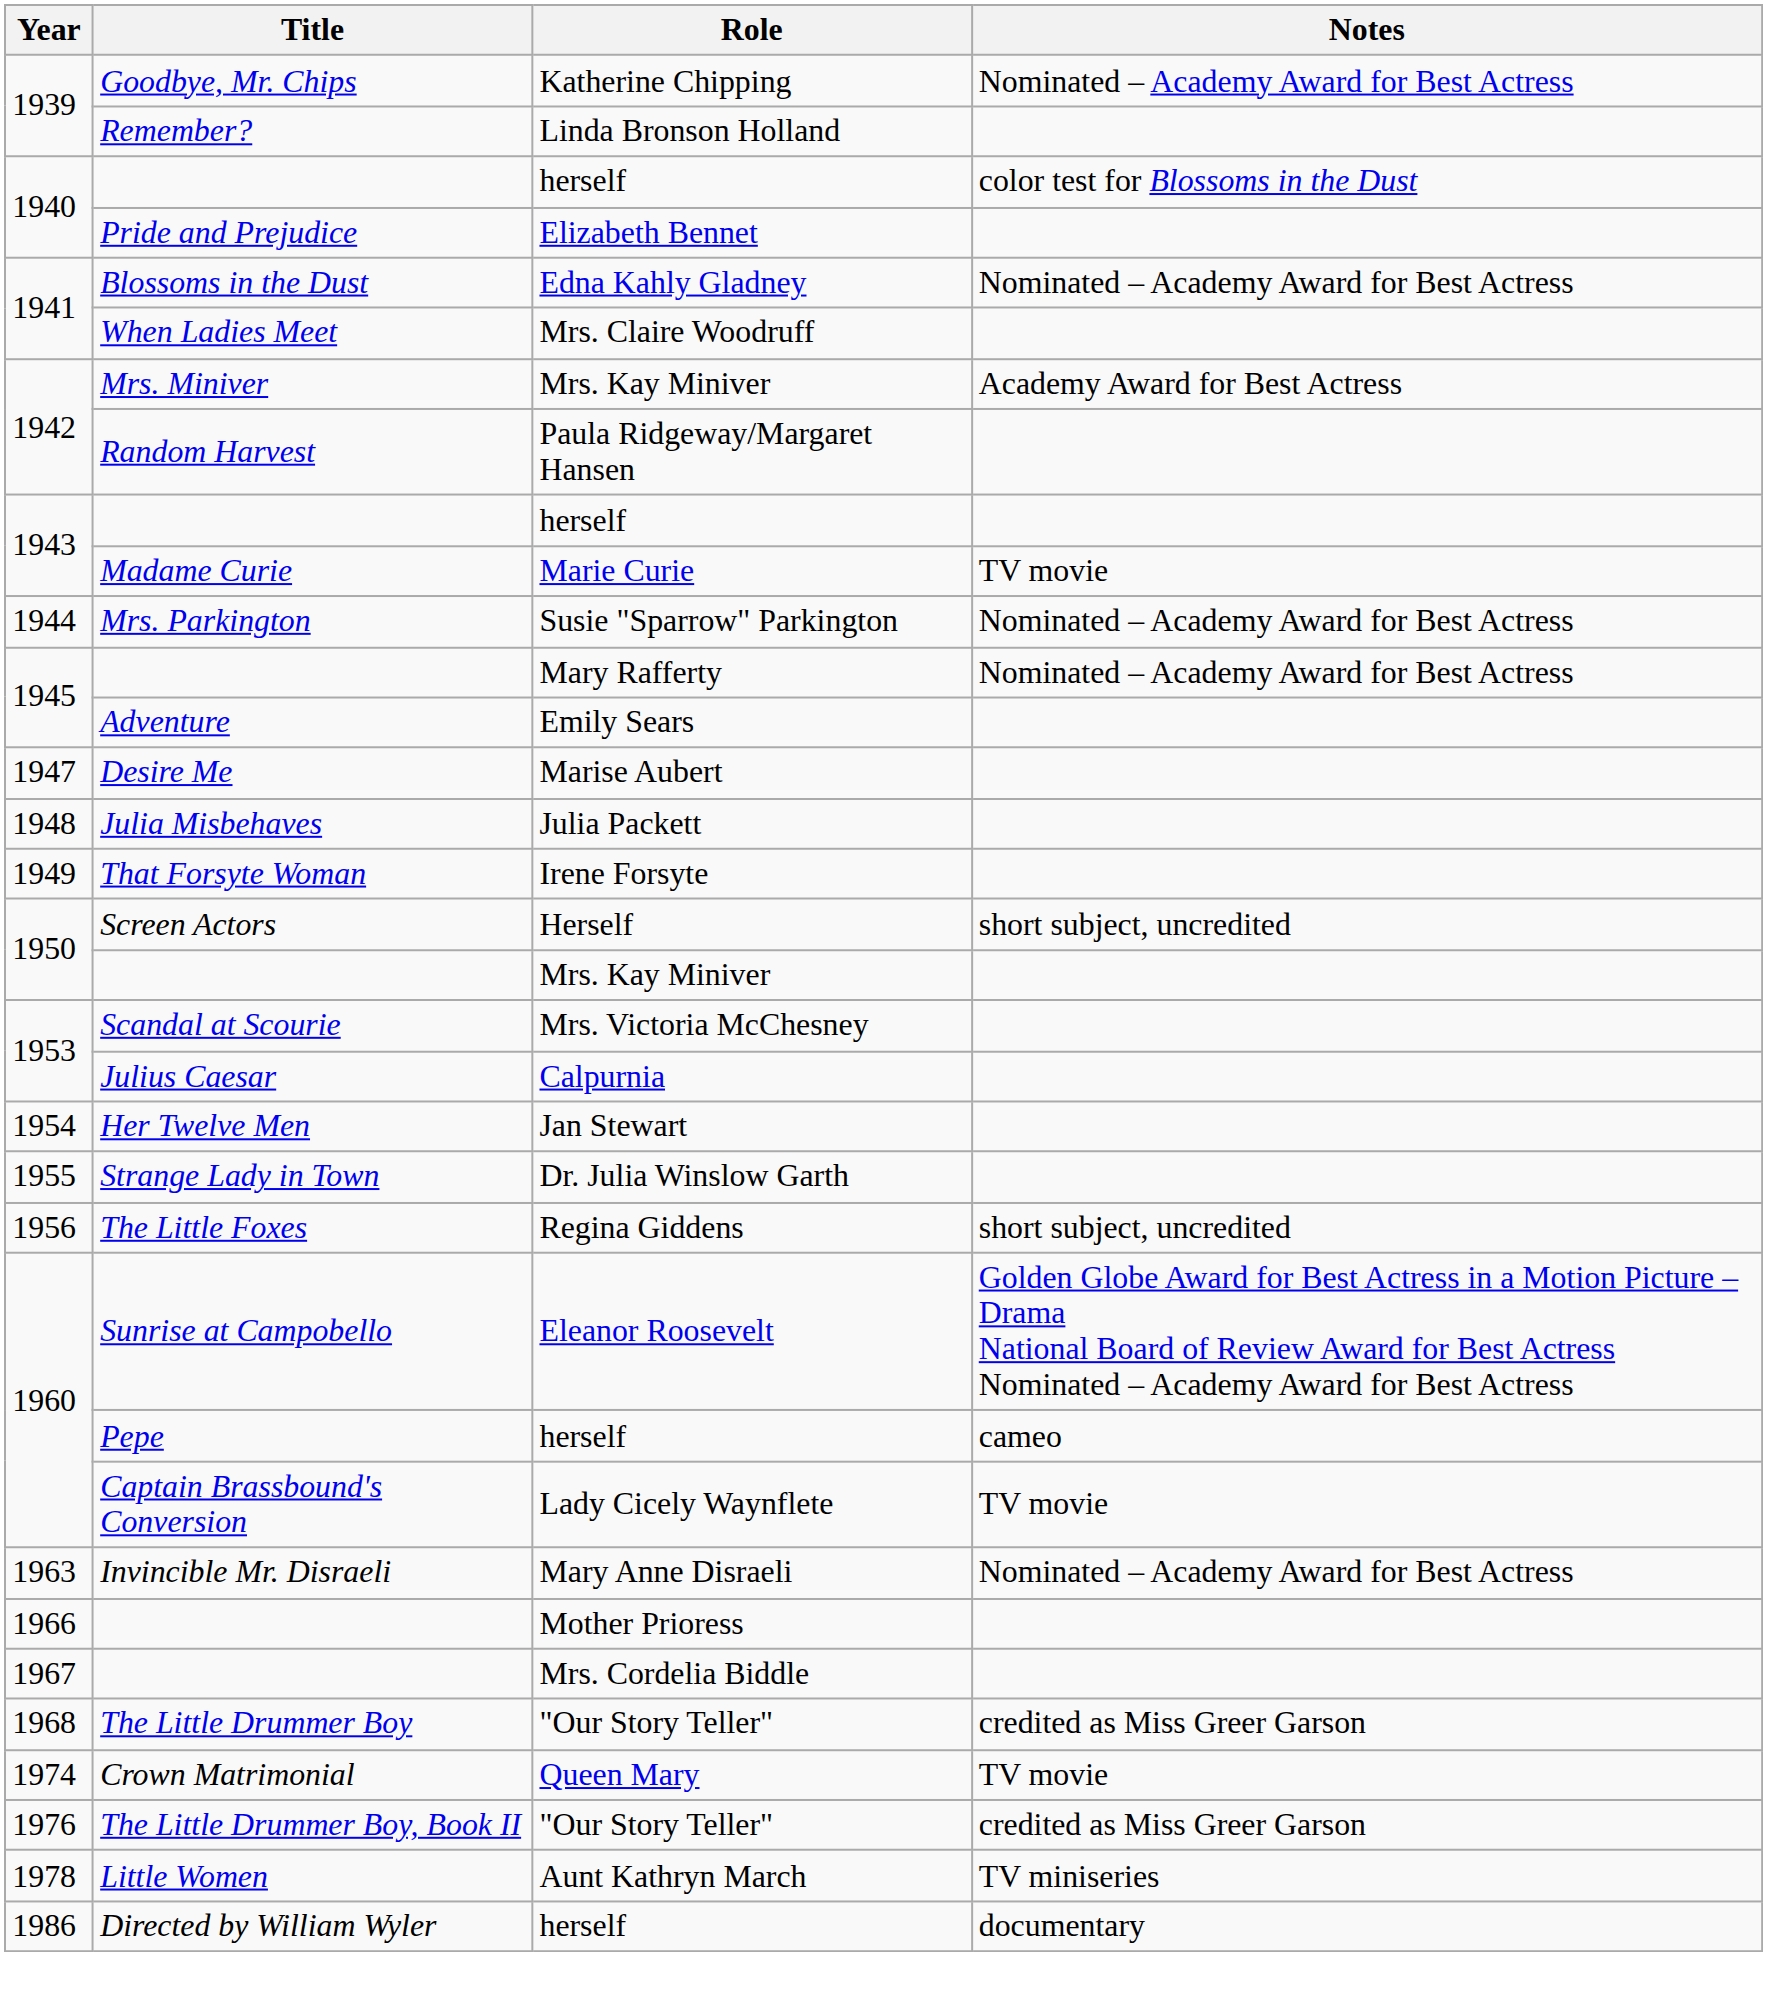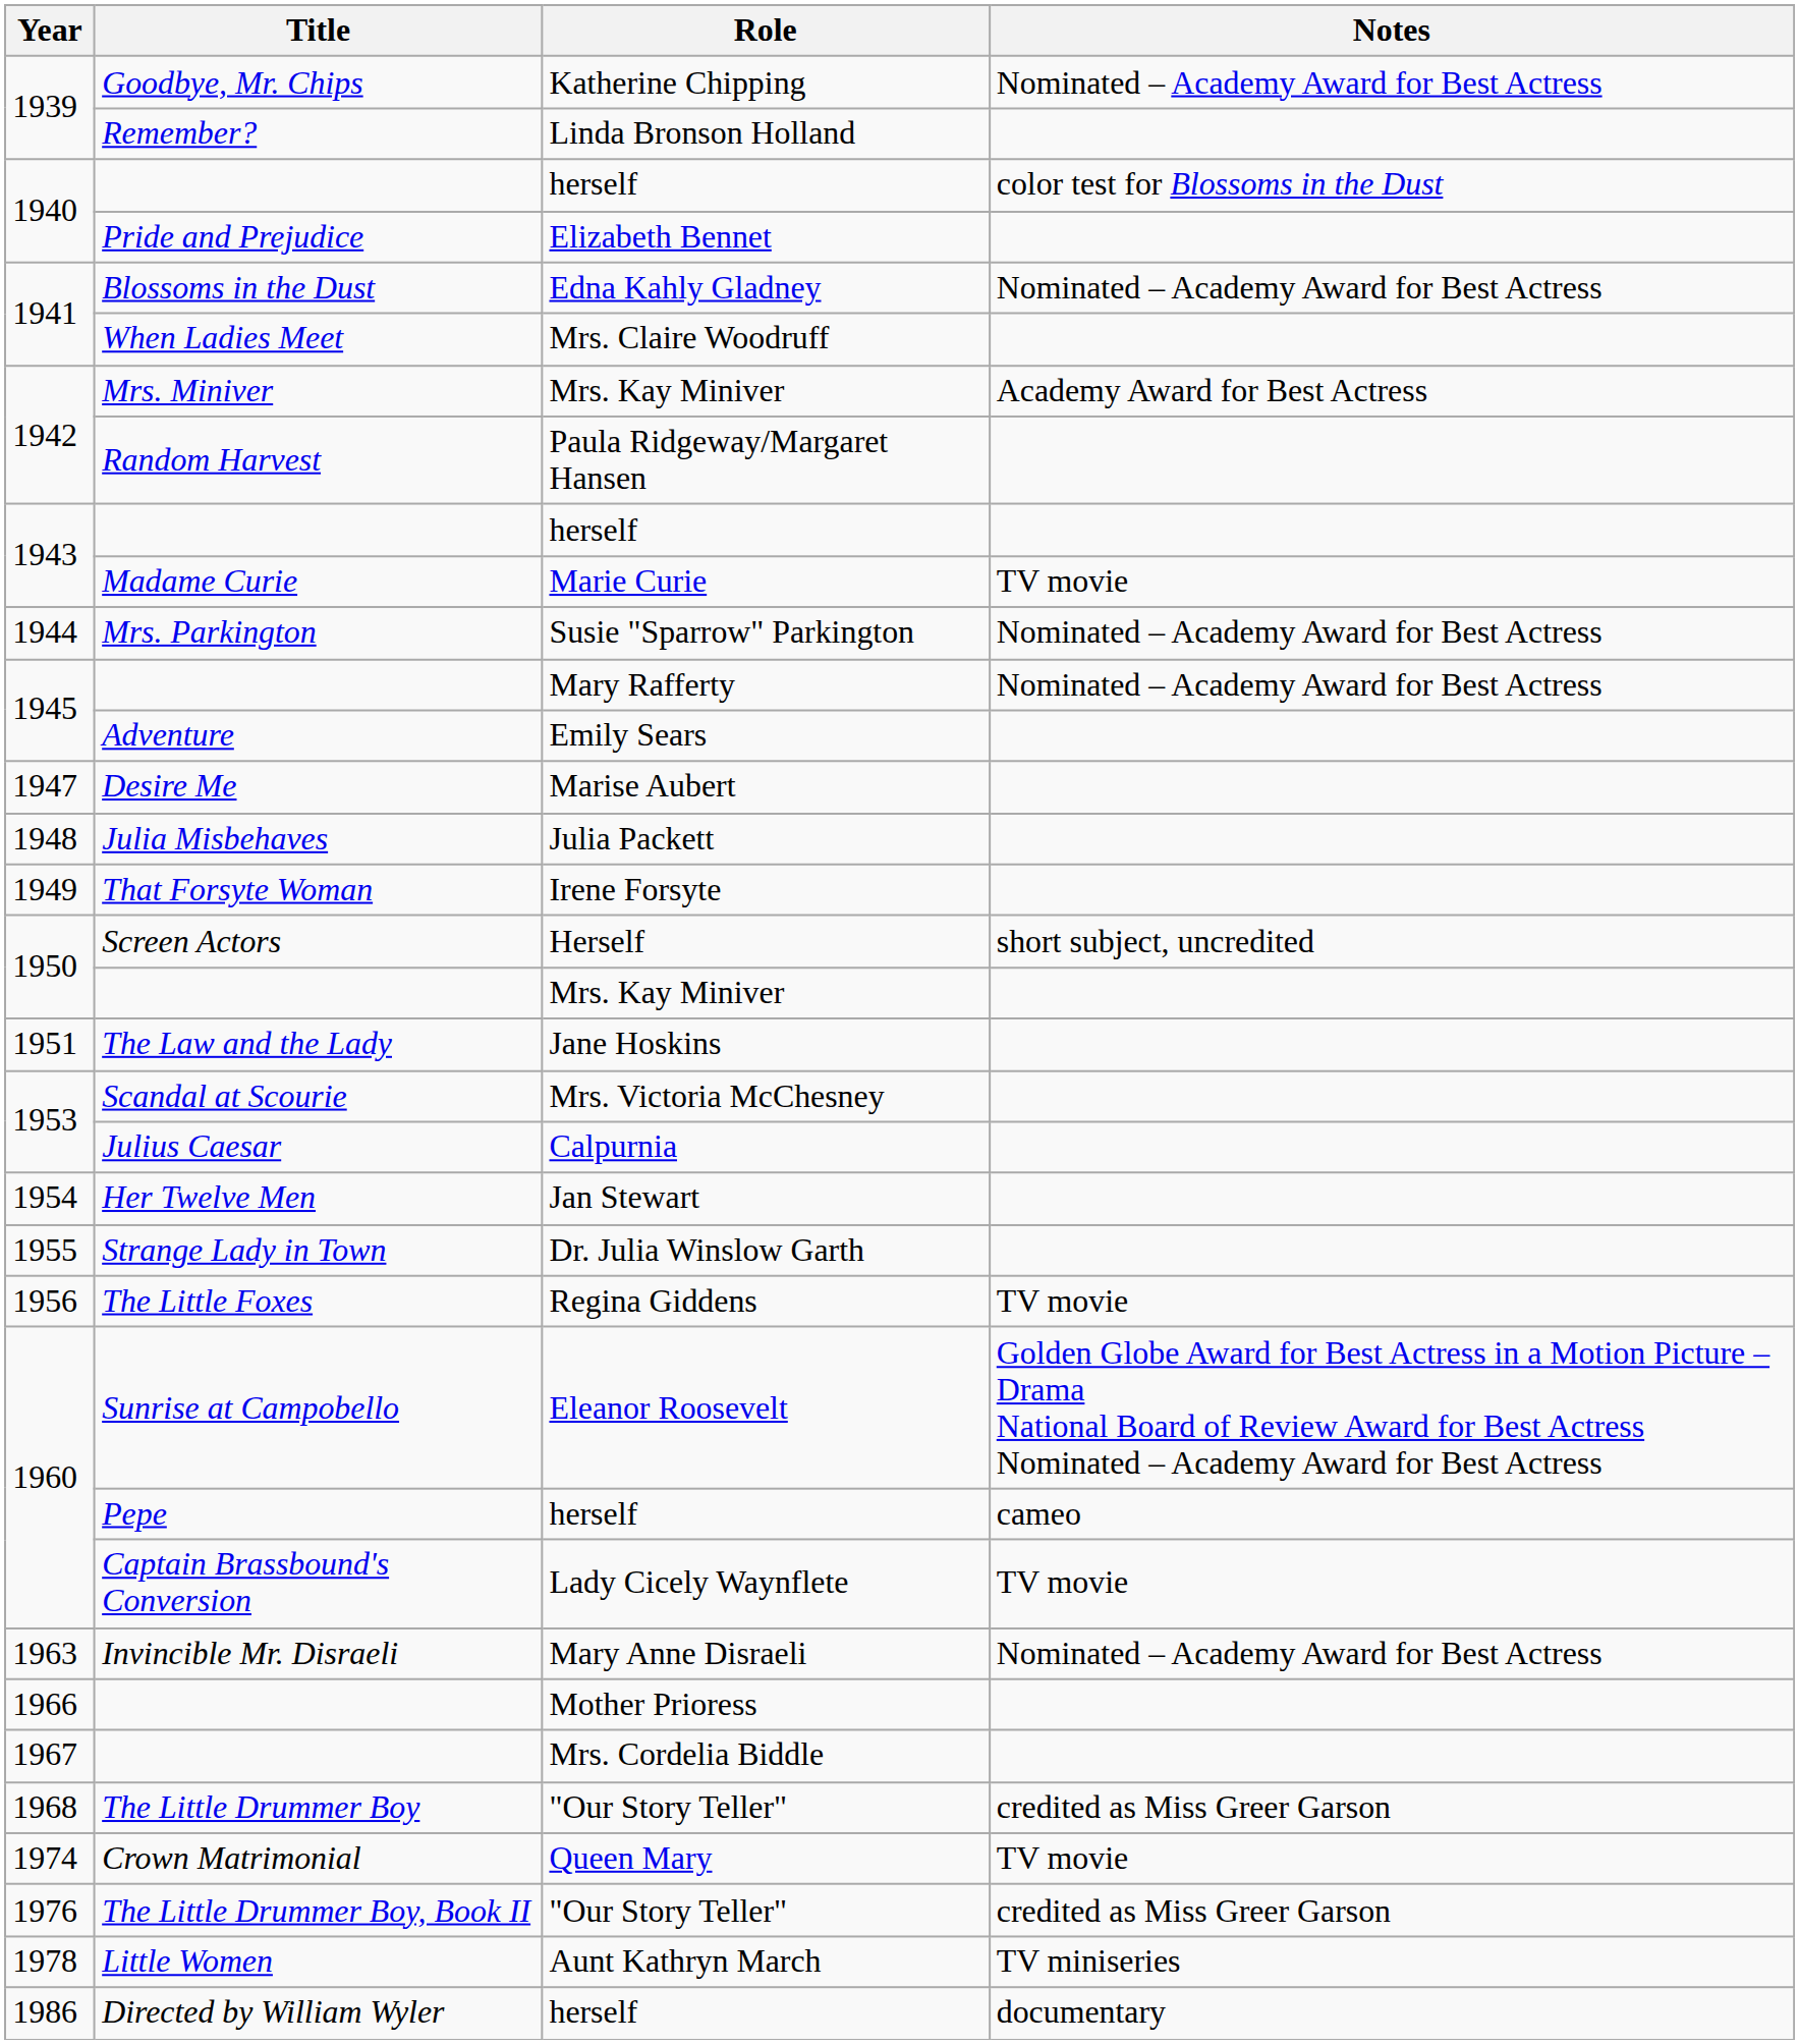+ row: 1951 | The Law and the Lady | Jane Hoskins
The Little Foxes | Notes: short subject, uncredited -> TV movie
